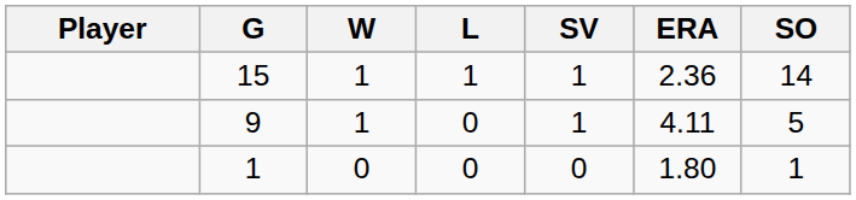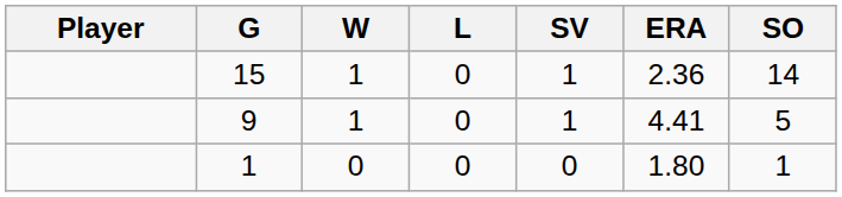15 | L: 1 -> 0
9 | ERA: 4.11 -> 4.41
